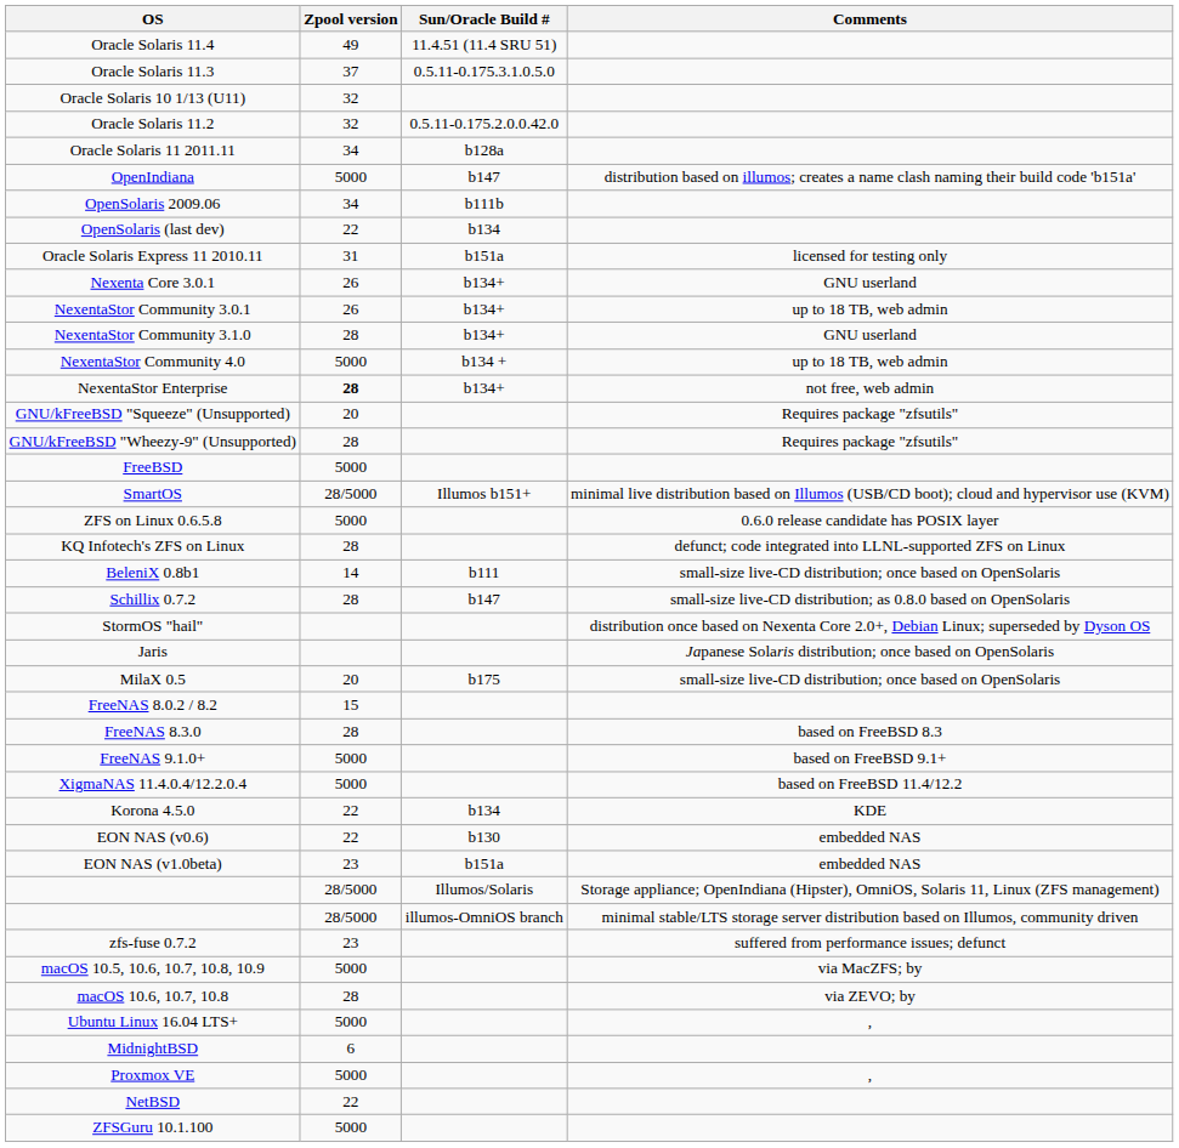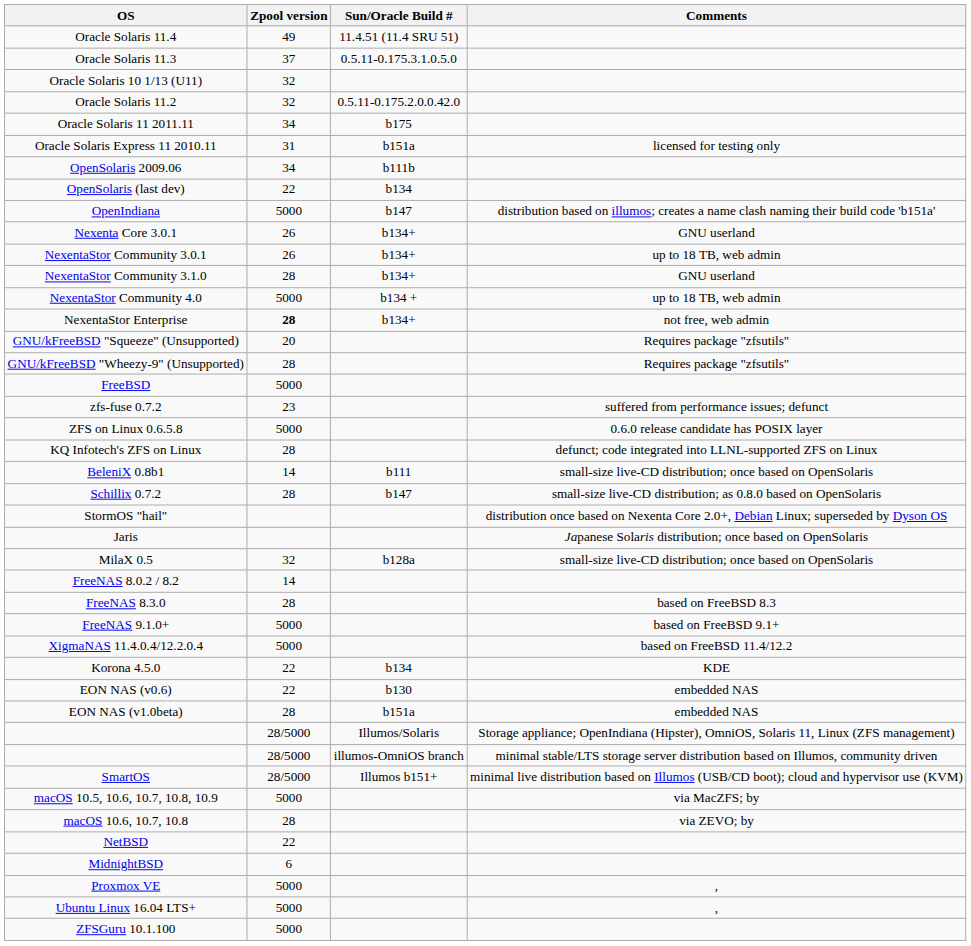Oracle Solaris 11 2011.11 | Sun/Oracle Build #: b128a -> b175
rows swapped: Oracle Solaris Express 11 2010.11 <-> OpenIndiana
rows swapped: zfs-fuse 0.7.2 <-> SmartOS
MilaX 0.5 | Zpool version: 20 -> 32
MilaX 0.5 | Sun/Oracle Build #: b175 -> b128a
FreeNAS 8.0.2 / 8.2 | Zpool version: 15 -> 14
EON NAS (v1.0beta) | Zpool version: 23 -> 28
rows swapped: NetBSD <-> Ubuntu Linux 16.04 LTS+
